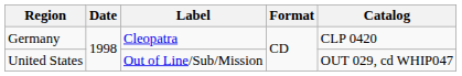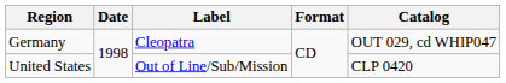Germany | Catalog: CLP 0420 -> OUT 029, cd WHIP047
United States | Catalog: OUT 029, cd WHIP047 -> CLP 0420
